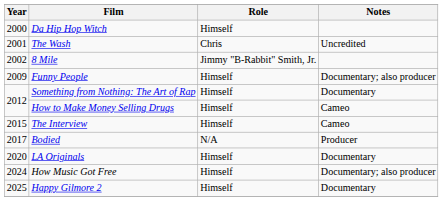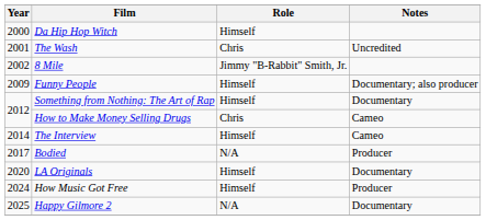How to Make Money Selling Drugs | Role: Himself -> Chris
The Interview | Year: 2015 -> 2014
How Music Got Free | Notes: Documentary; also producer -> Producer
Happy Gilmore 2 | Role: Himself -> N/A
